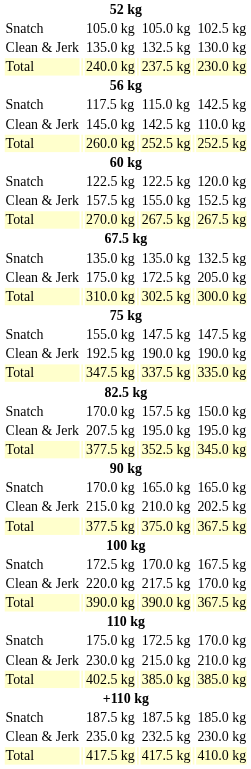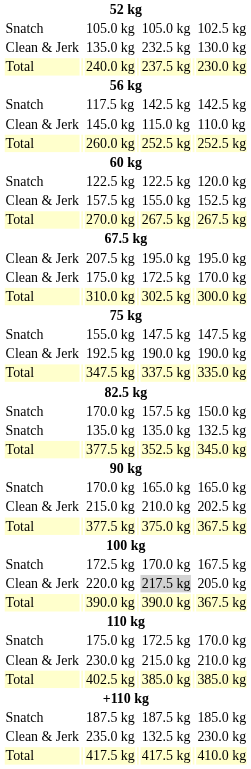Clean & Jerk / 135.0 kg | column 5: 132.5 kg -> 232.5 kg
117.5 kg | column 5: 115.0 kg -> 142.5 kg
145.0 kg | column 5: 142.5 kg -> 115.0 kg
rows swapped: Snatch / 135.0 kg <-> 207.5 kg
Clean & Jerk / 175.0 kg | column 7: 205.0 kg -> 170.0 kg
220.0 kg | column 5: no background -> lightgrey background
220.0 kg | column 7: 170.0 kg -> 205.0 kg
235.0 kg | column 5: 232.5 kg -> 132.5 kg
